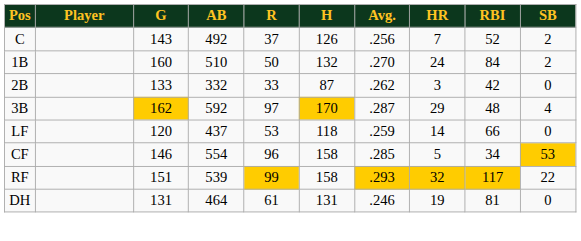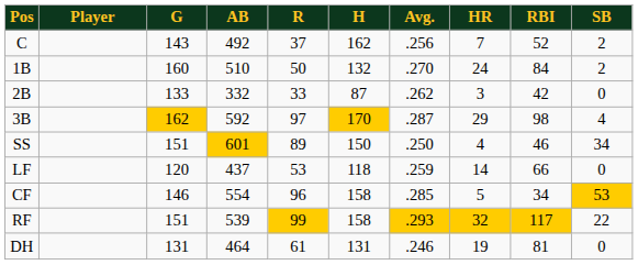C | H: 126 -> 162
3B | RBI: 48 -> 98
+ row: SS | 151 | 601 | 89 | 150 | .250 | 4 | 46 | 34
